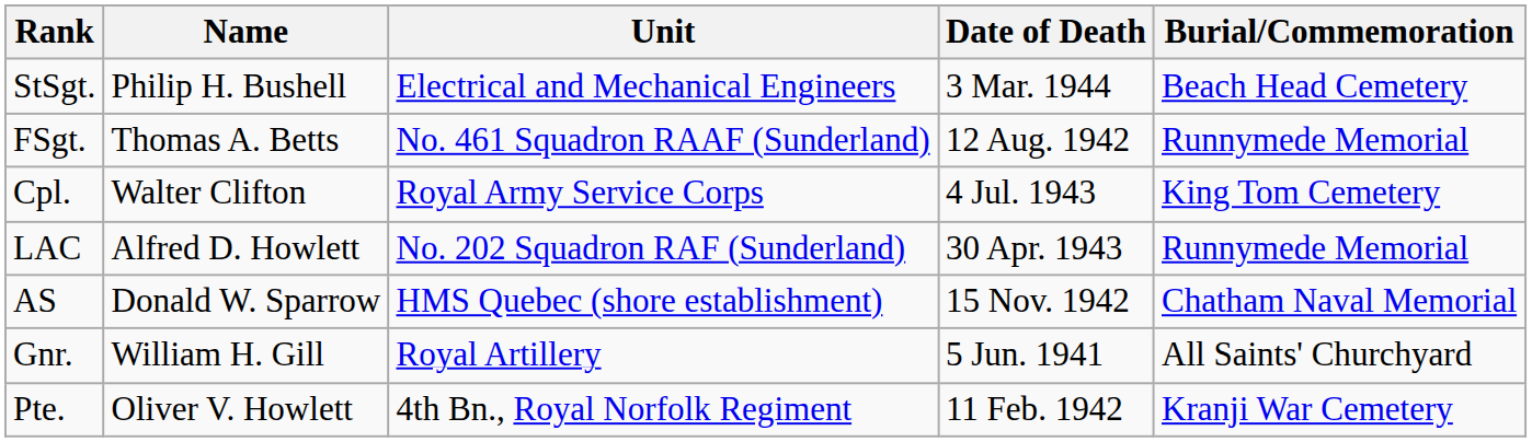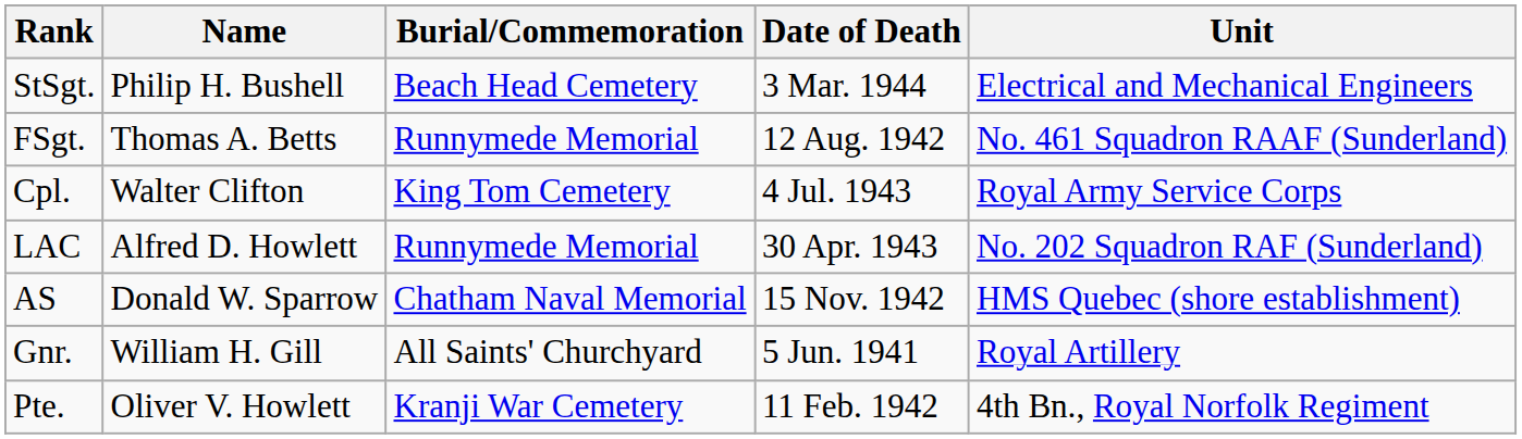columns swapped: Unit <-> Burial/Commemoration
